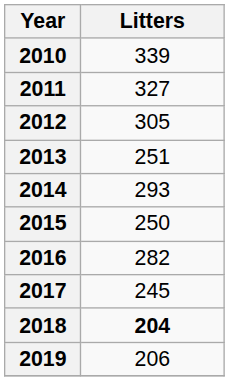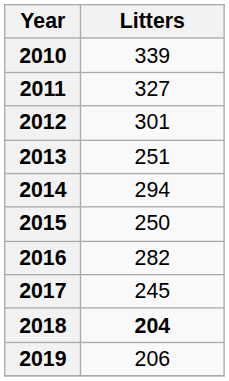2012 | Litters: 305 -> 301
2014 | Litters: 293 -> 294
